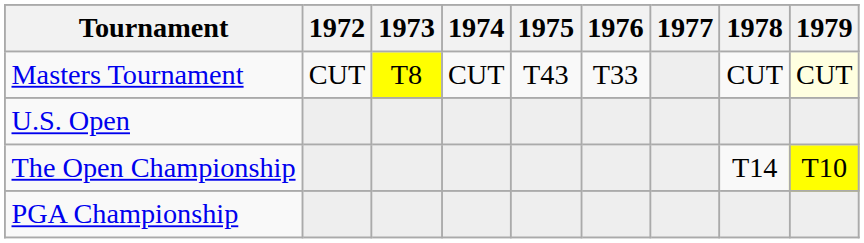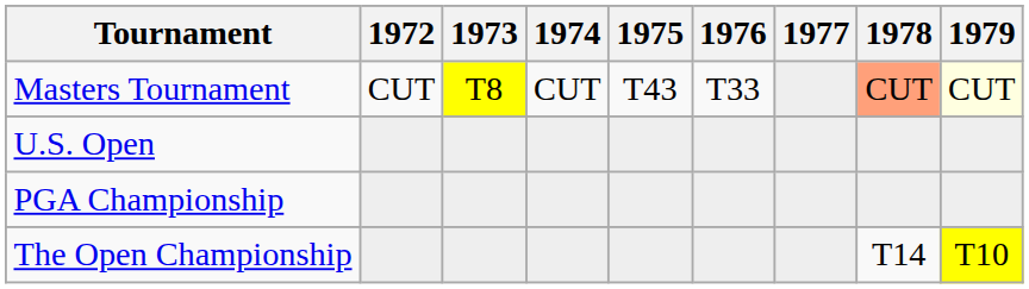Masters Tournament | 1978: no background -> lightsalmon background
rows swapped: The Open Championship <-> PGA Championship
